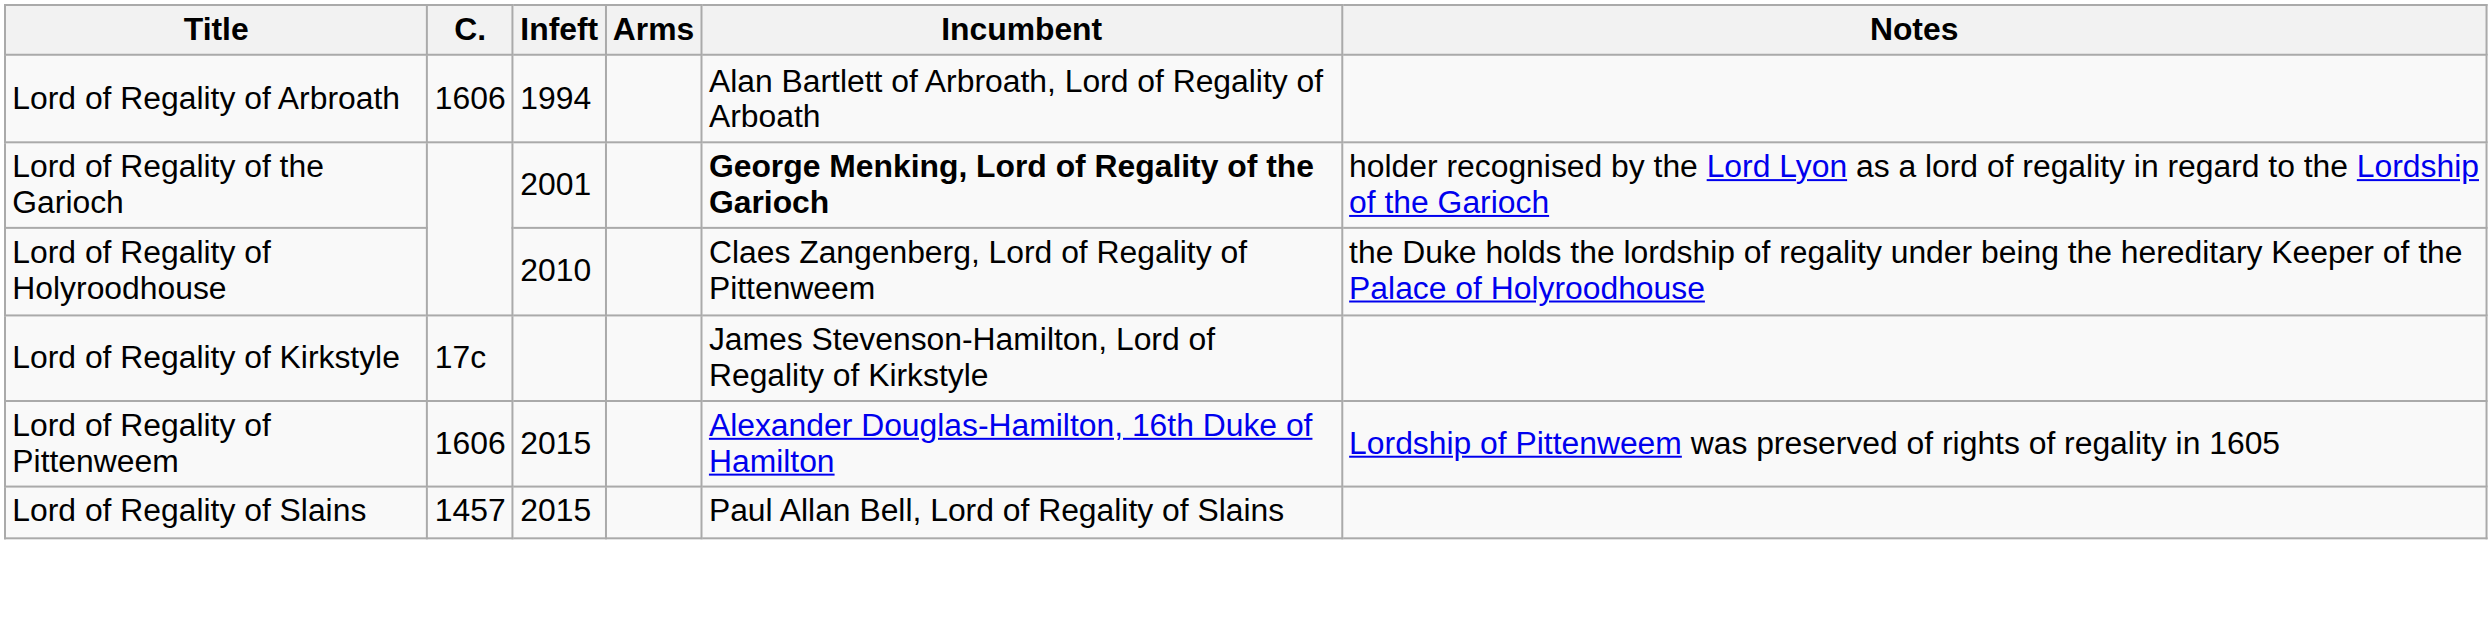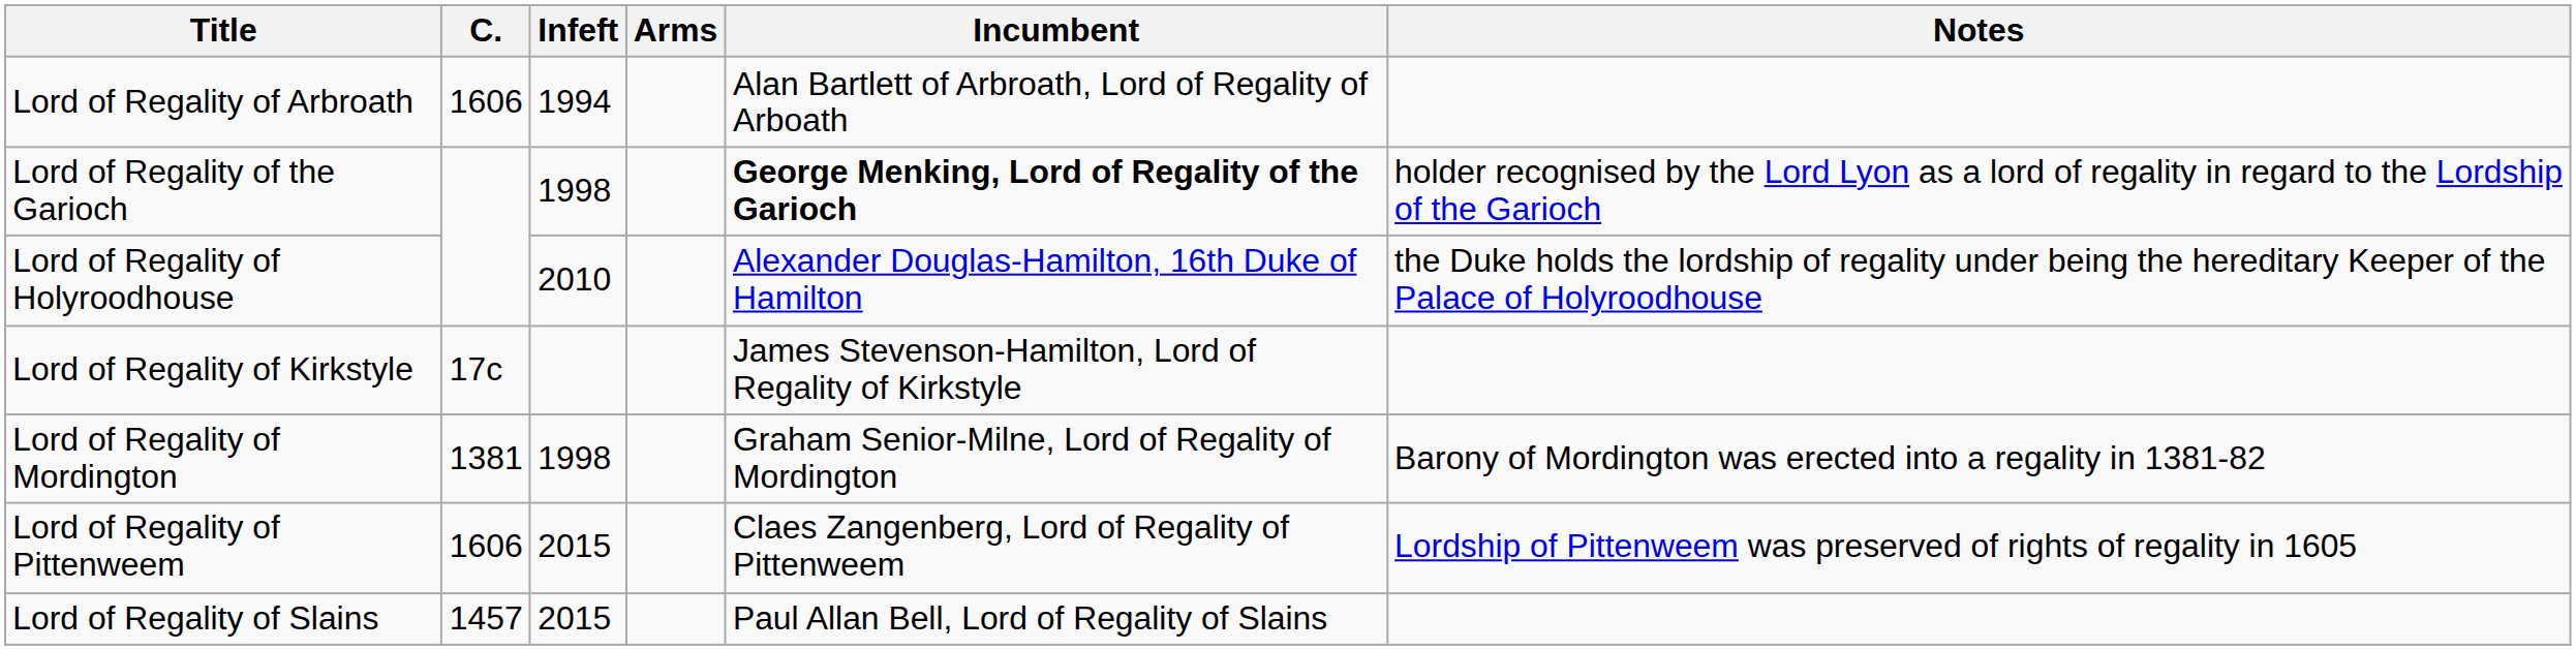Lord of Regality of the Garioch | Infeft: 2001 -> 1998
Lord of Regality of Holyroodhouse | Incumbent: Claes Zangenberg, Lord of Regality of Pittenweem -> Alexander Douglas-Hamilton, 16th Duke of Hamilton
+ row: Lord of Regality of Mordington | 1381 | 1998 | Graham Senior-Milne, Lord of Regality of Mordington | Barony of Mordington was erected into a regality in 1381-82
Lord of Regality of Pittenweem | Incumbent: Alexander Douglas-Hamilton, 16th Duke of Hamilton -> Claes Zangenberg, Lord of Regality of Pittenweem
